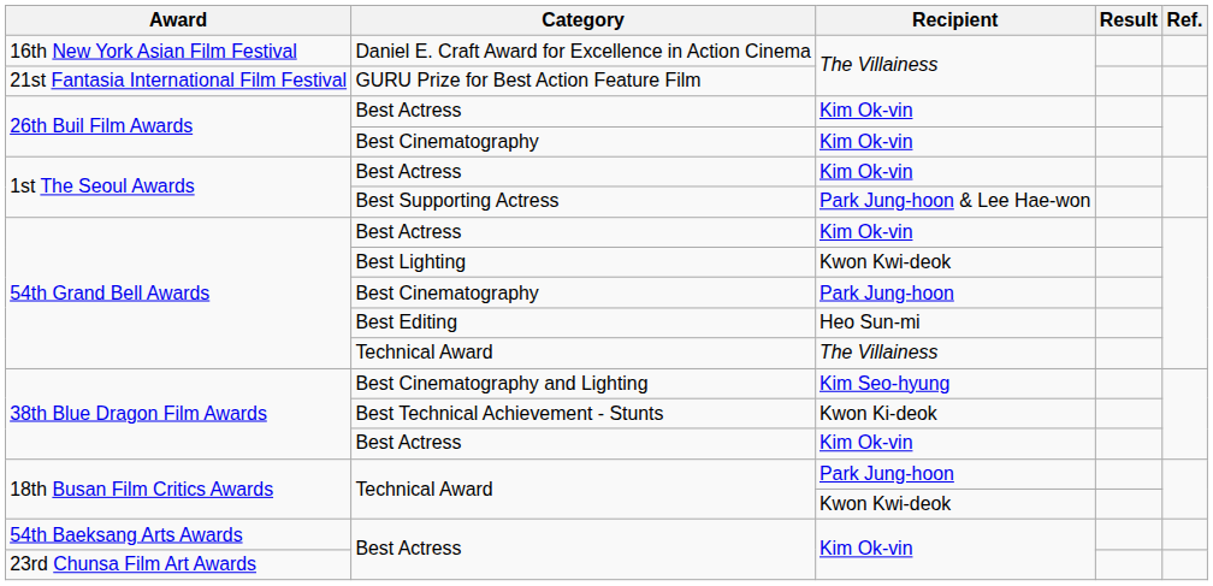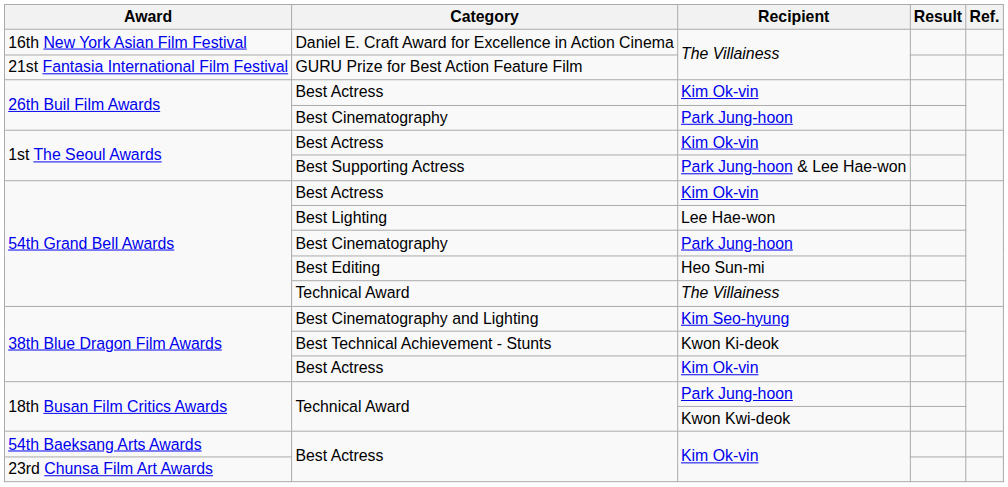26th Buil Film Awards / Best Cinematography | Recipient: Kim Ok-vin -> Park Jung-hoon
Best Lighting | Recipient: Kwon Kwi-deok -> Lee Hae-won
